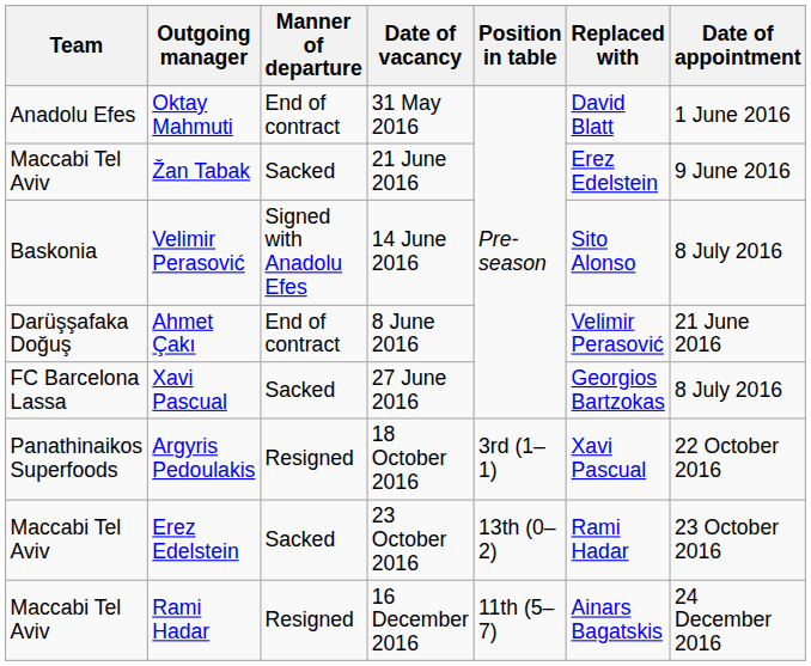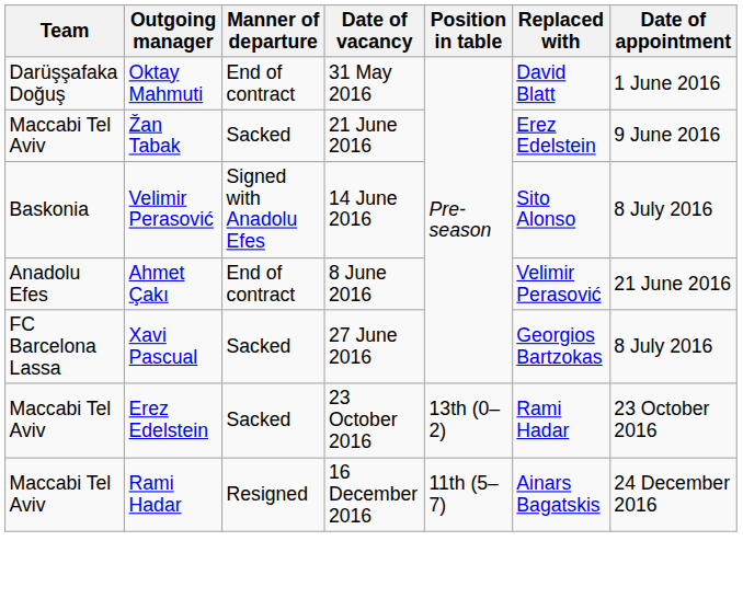Oktay Mahmuti | Team: Anadolu Efes -> Darüşşafaka Doğuş
Ahmet Çakı | Team: Darüşşafaka Doğuş -> Anadolu Efes
- row: Panathinaikos Superfoods | Argyris Pedoulakis | Resigned | 18 October 2016 | 3rd (1–1) | Xavi Pascual | 22 October 2016
